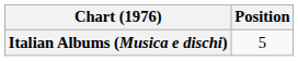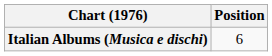Italian Albums (Musica e dischi) | Position: 5 -> 6
